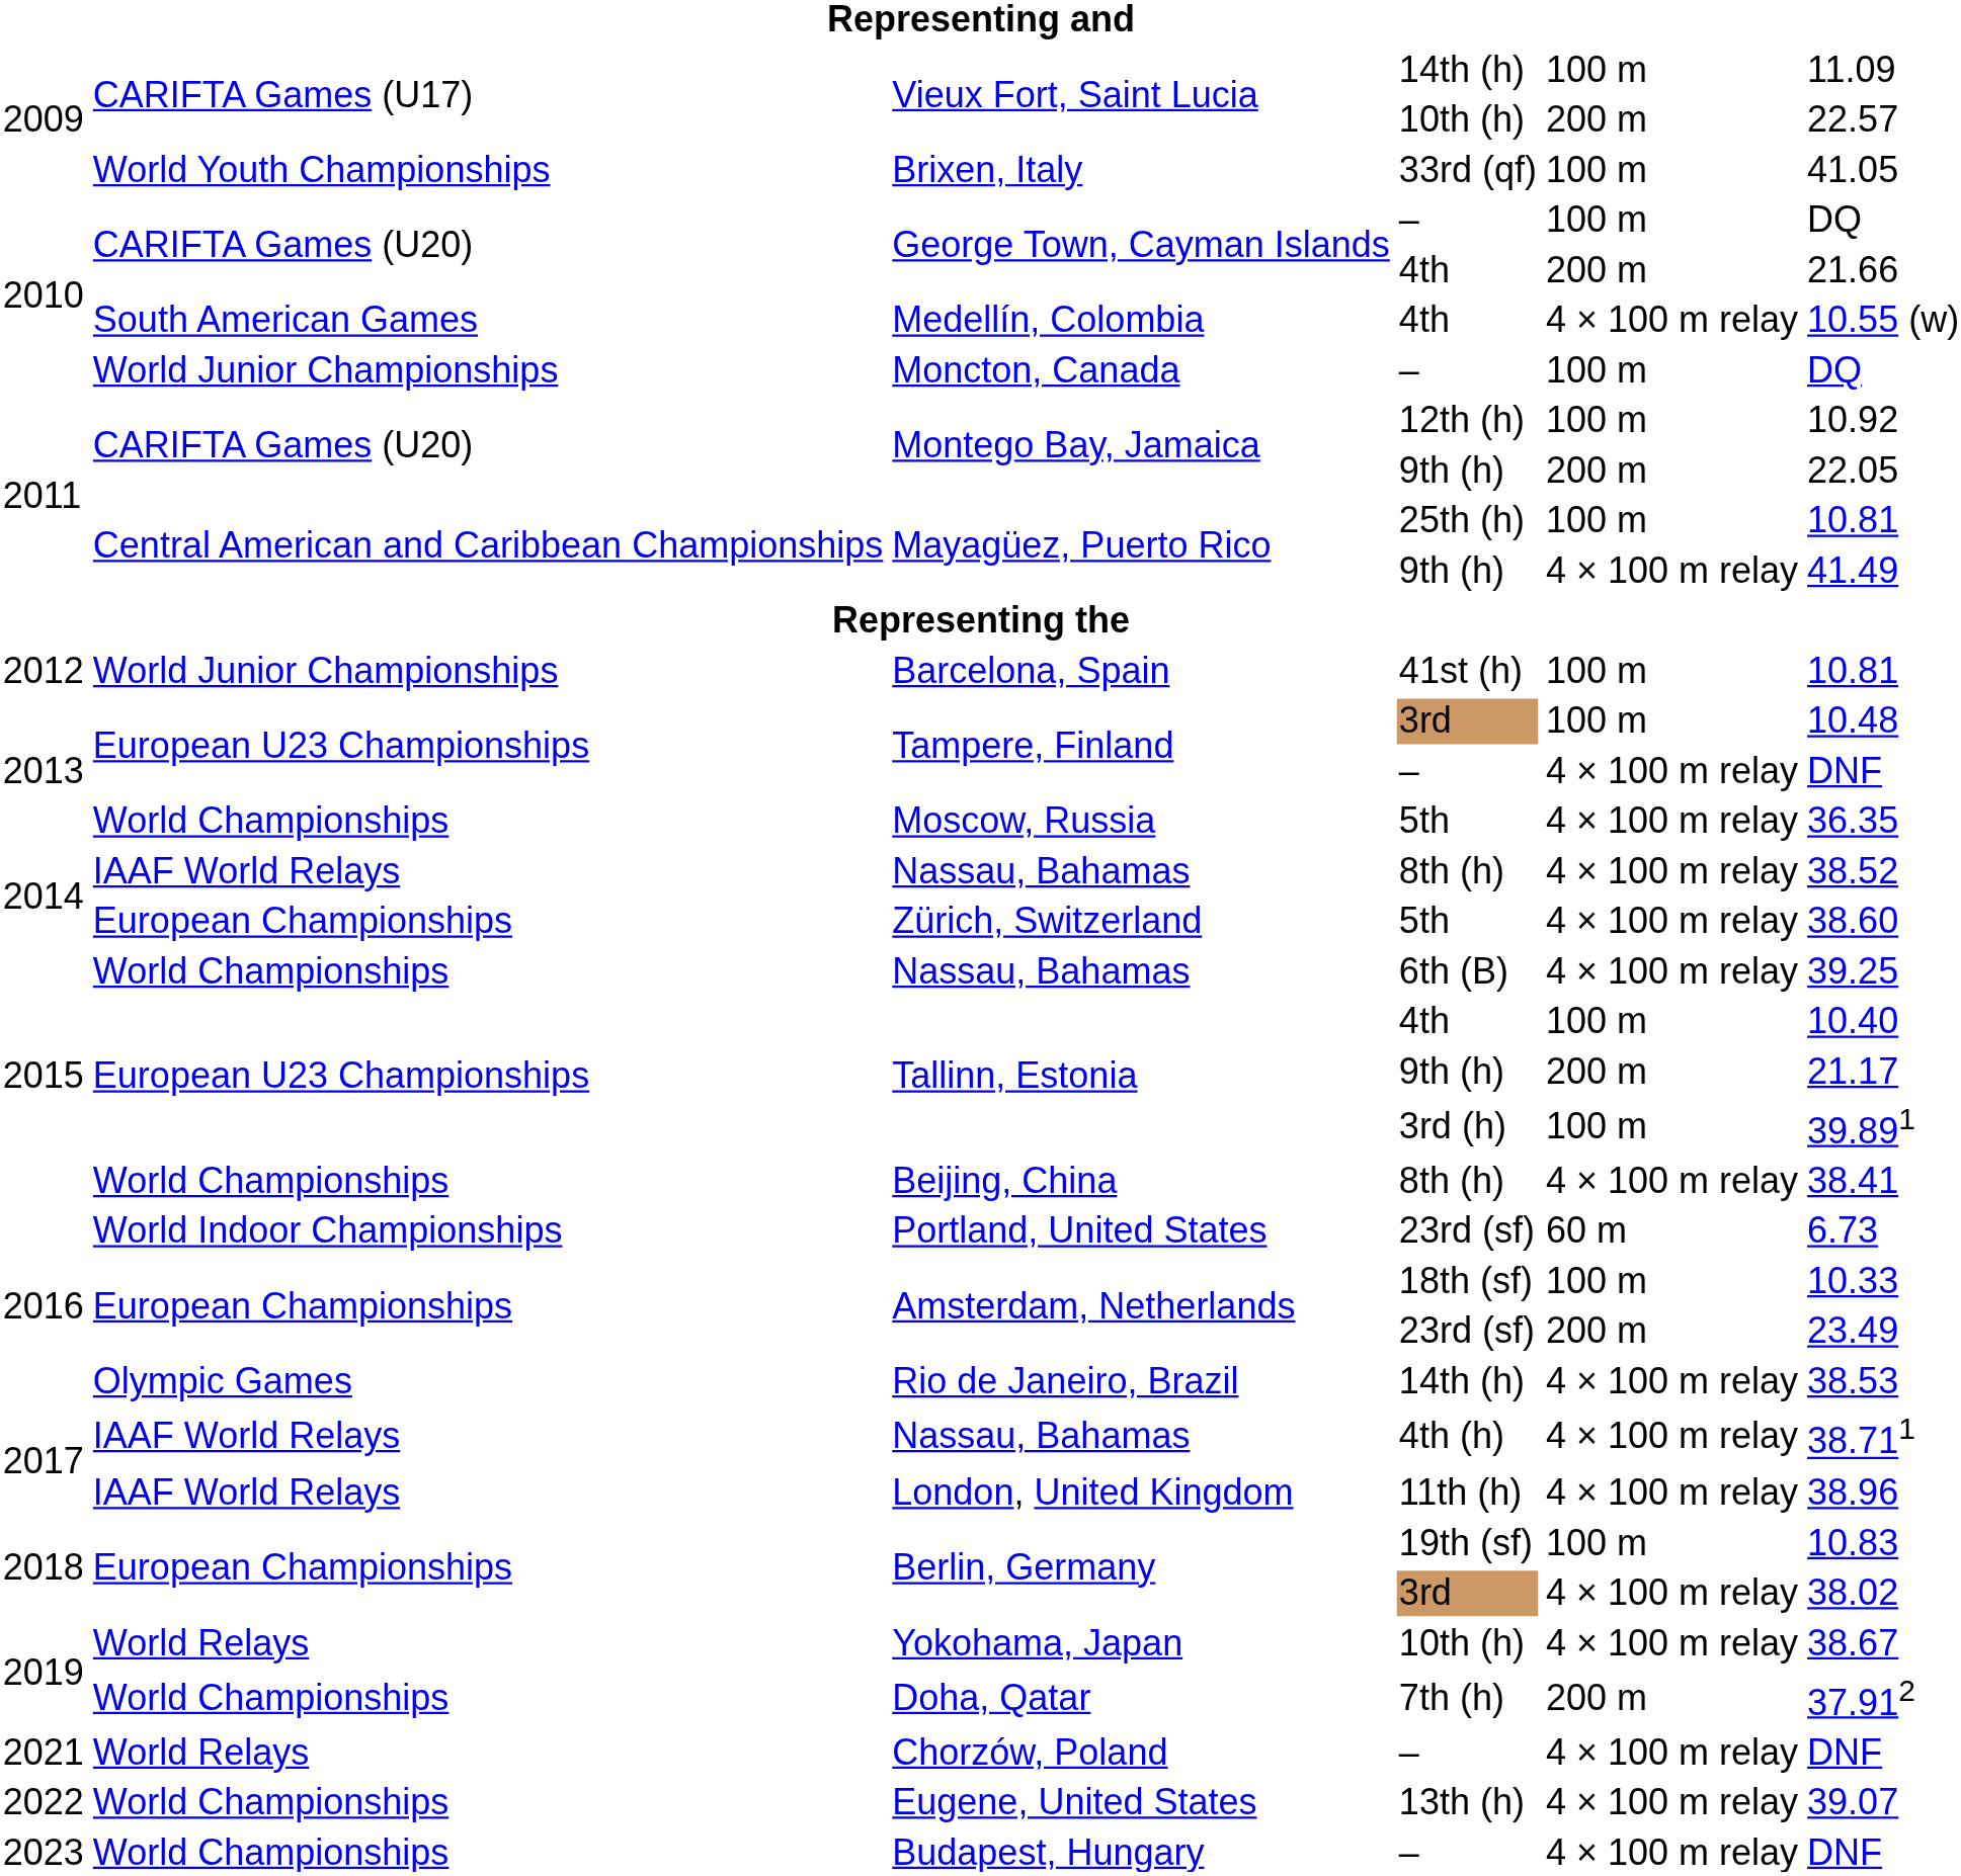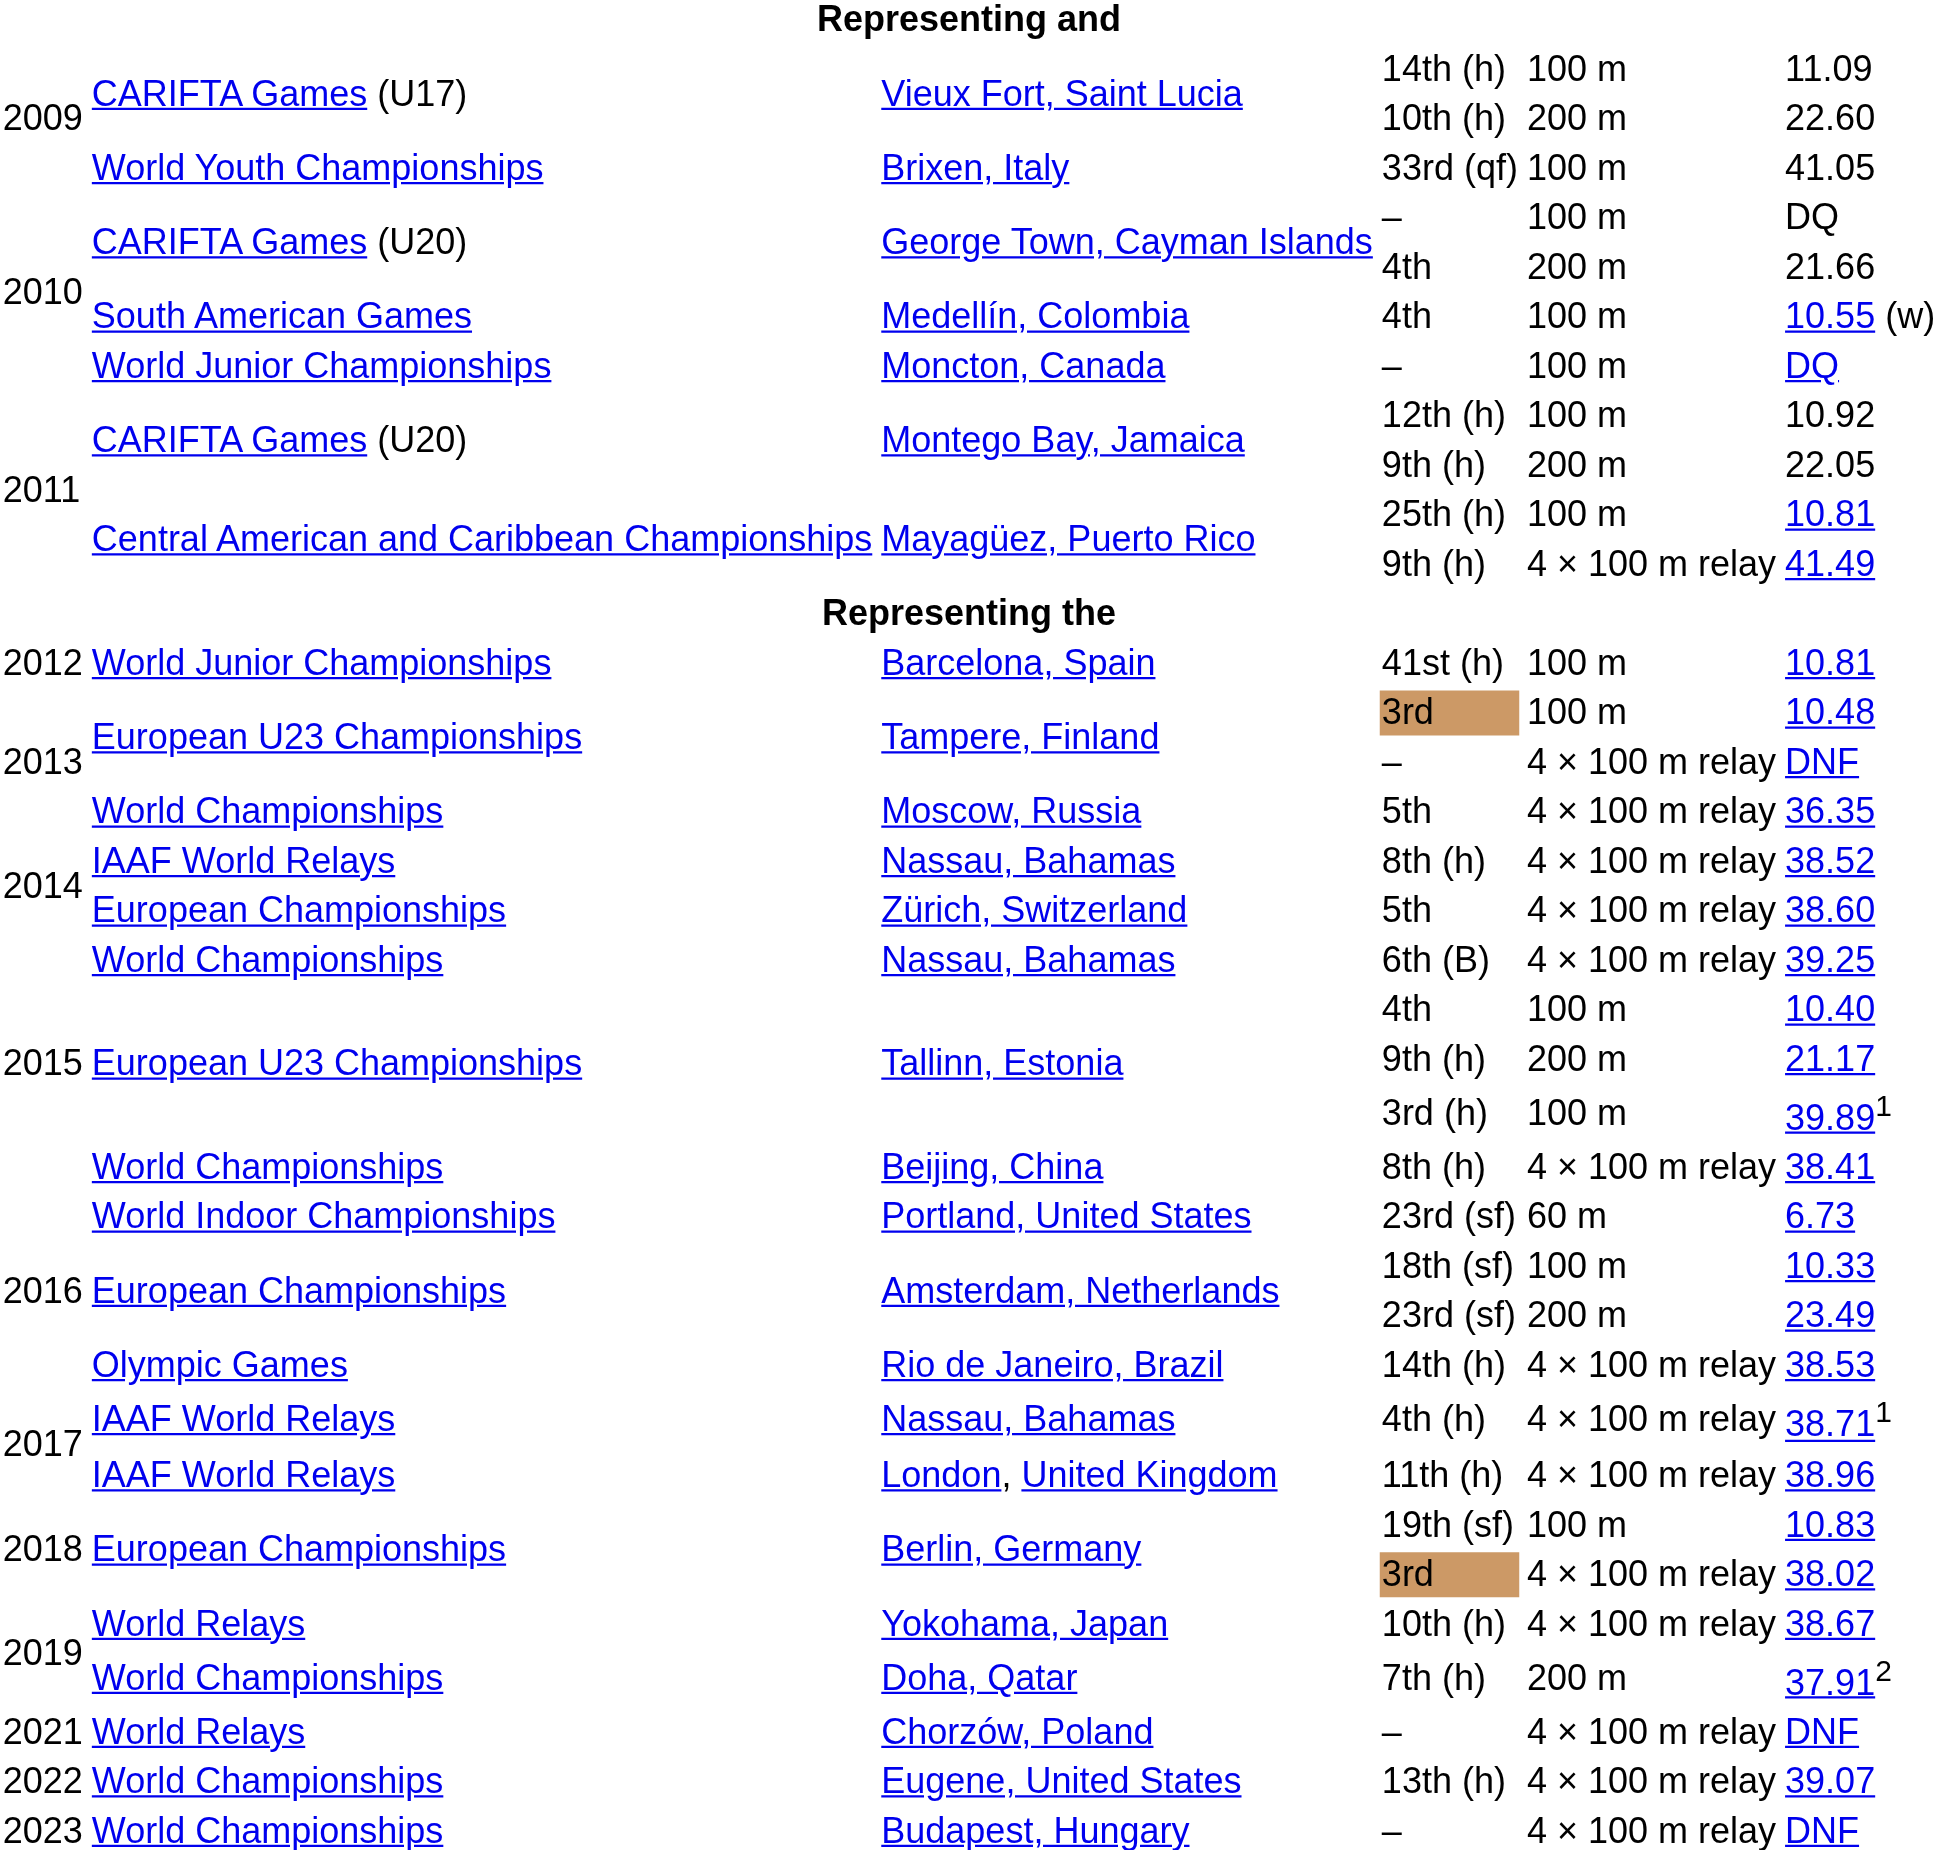Vieux Fort, Saint Lucia / 10th (h) | column 6: 22.57 -> 22.60
Medellín, Colombia | column 5: 4 × 100 m relay -> 100 m
